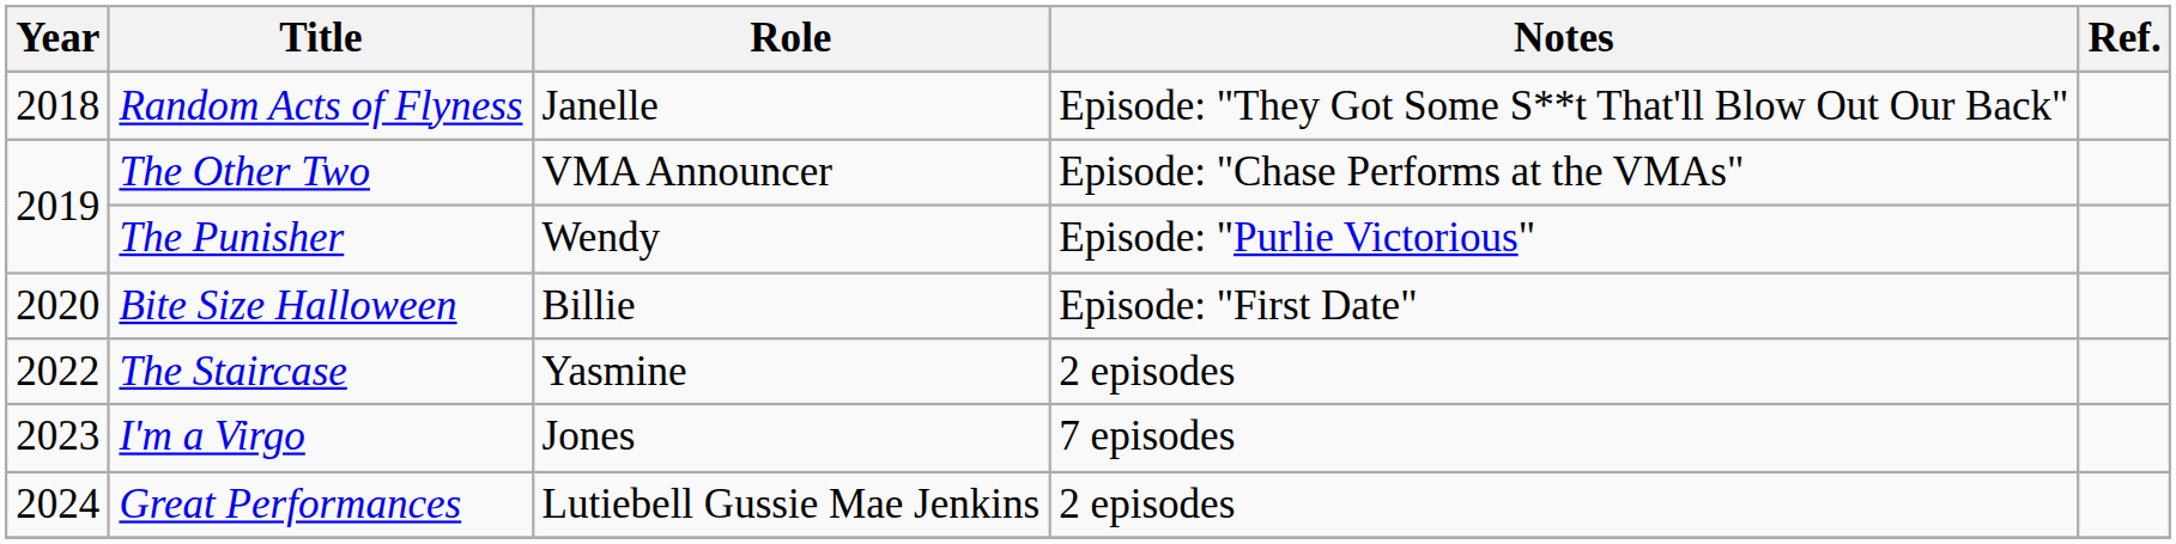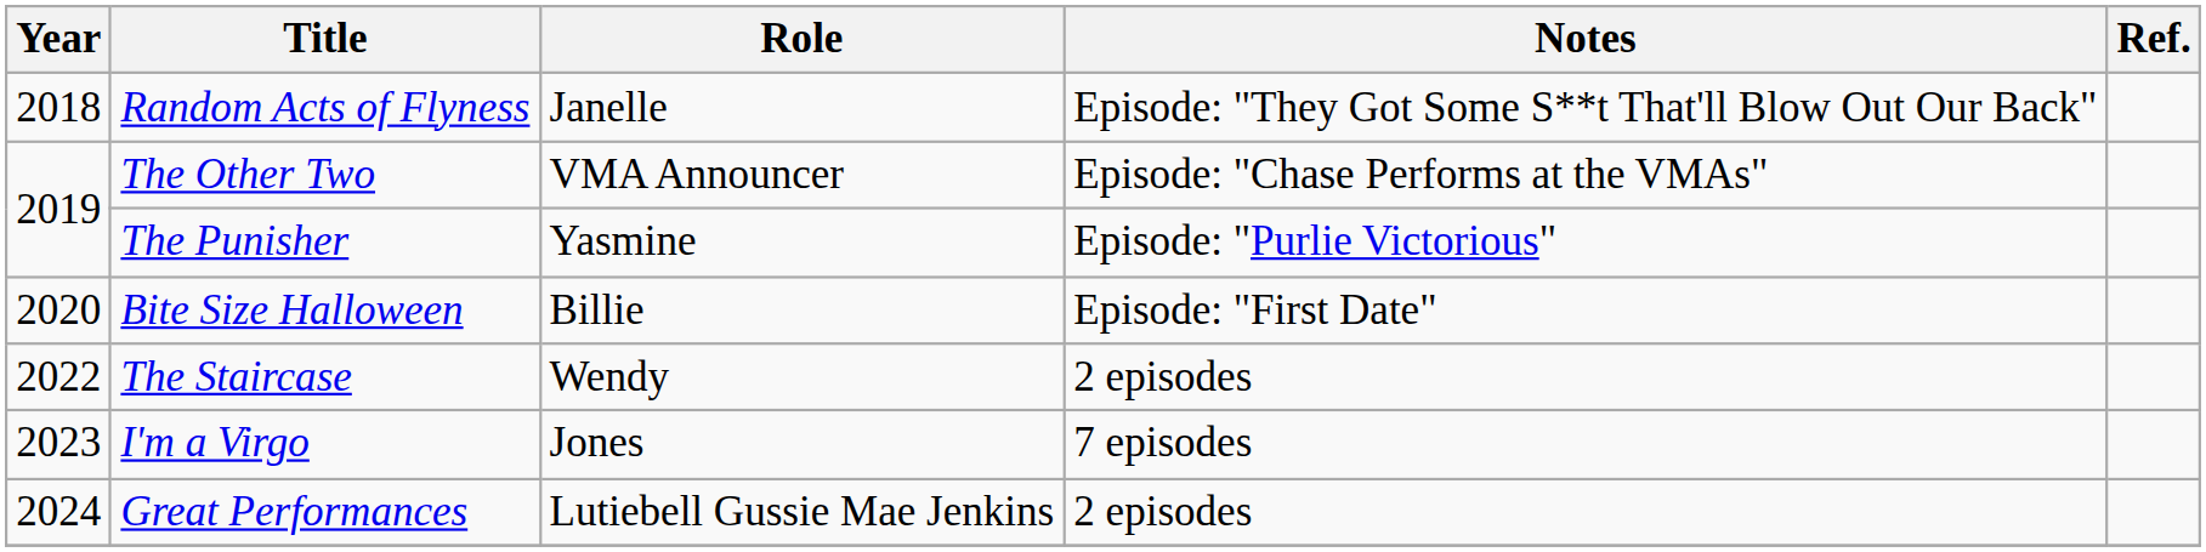The Punisher | Role: Wendy -> Yasmine
The Staircase | Role: Yasmine -> Wendy
